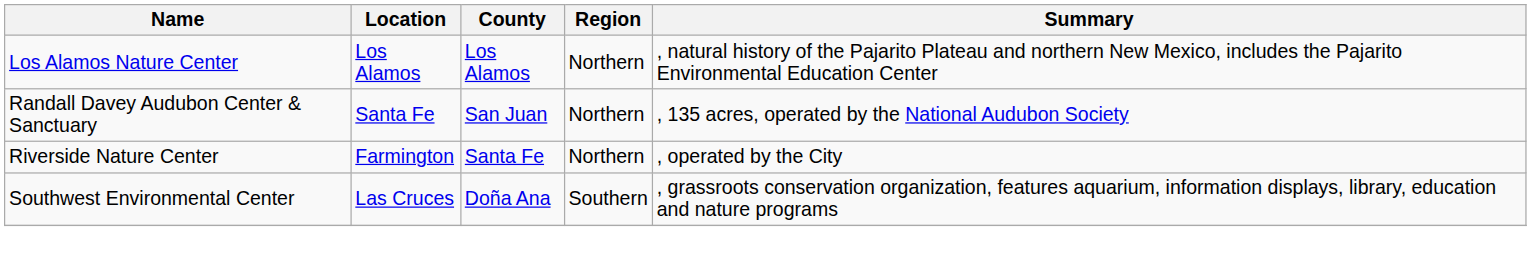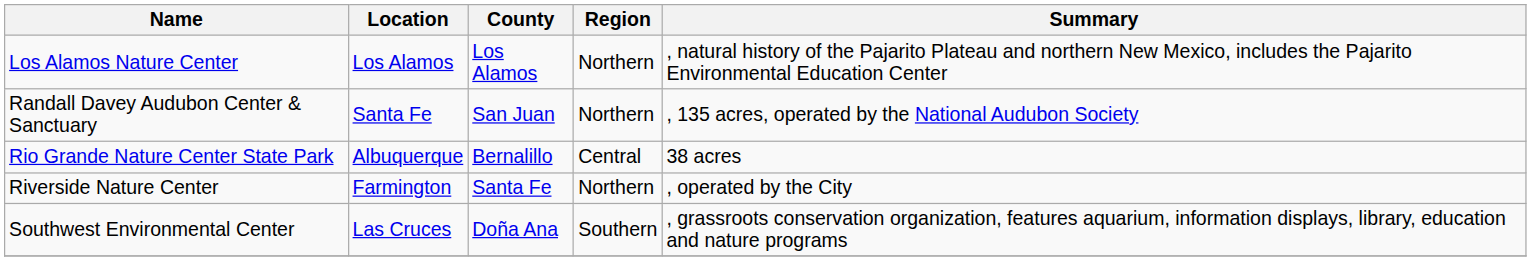+ row: Rio Grande Nature Center State Park | Albuquerque | Bernalillo | Central | 38 acres
